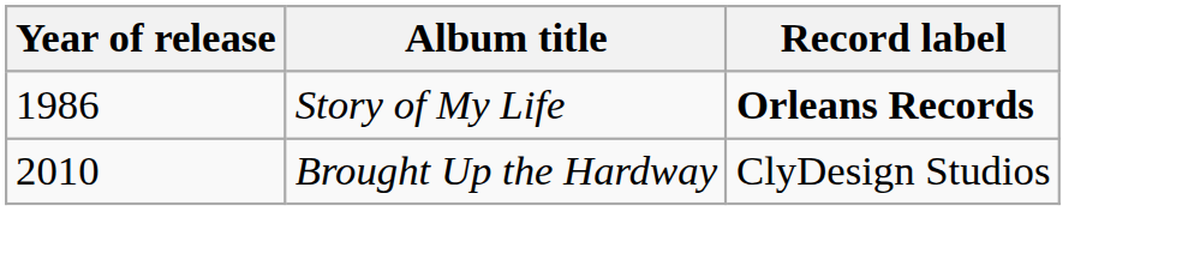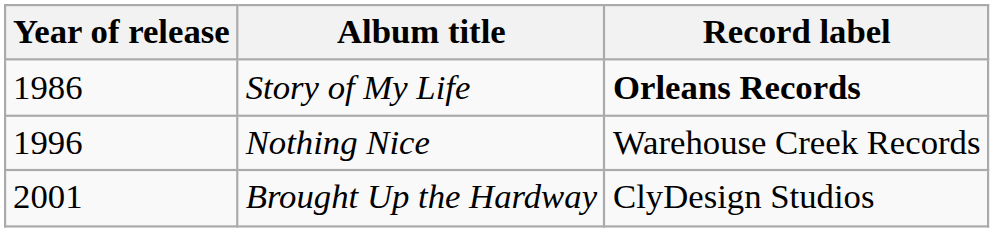+ row: 1996 | Nothing Nice | Warehouse Creek Records
Brought Up the Hardway | Year of release: 2010 -> 2001
